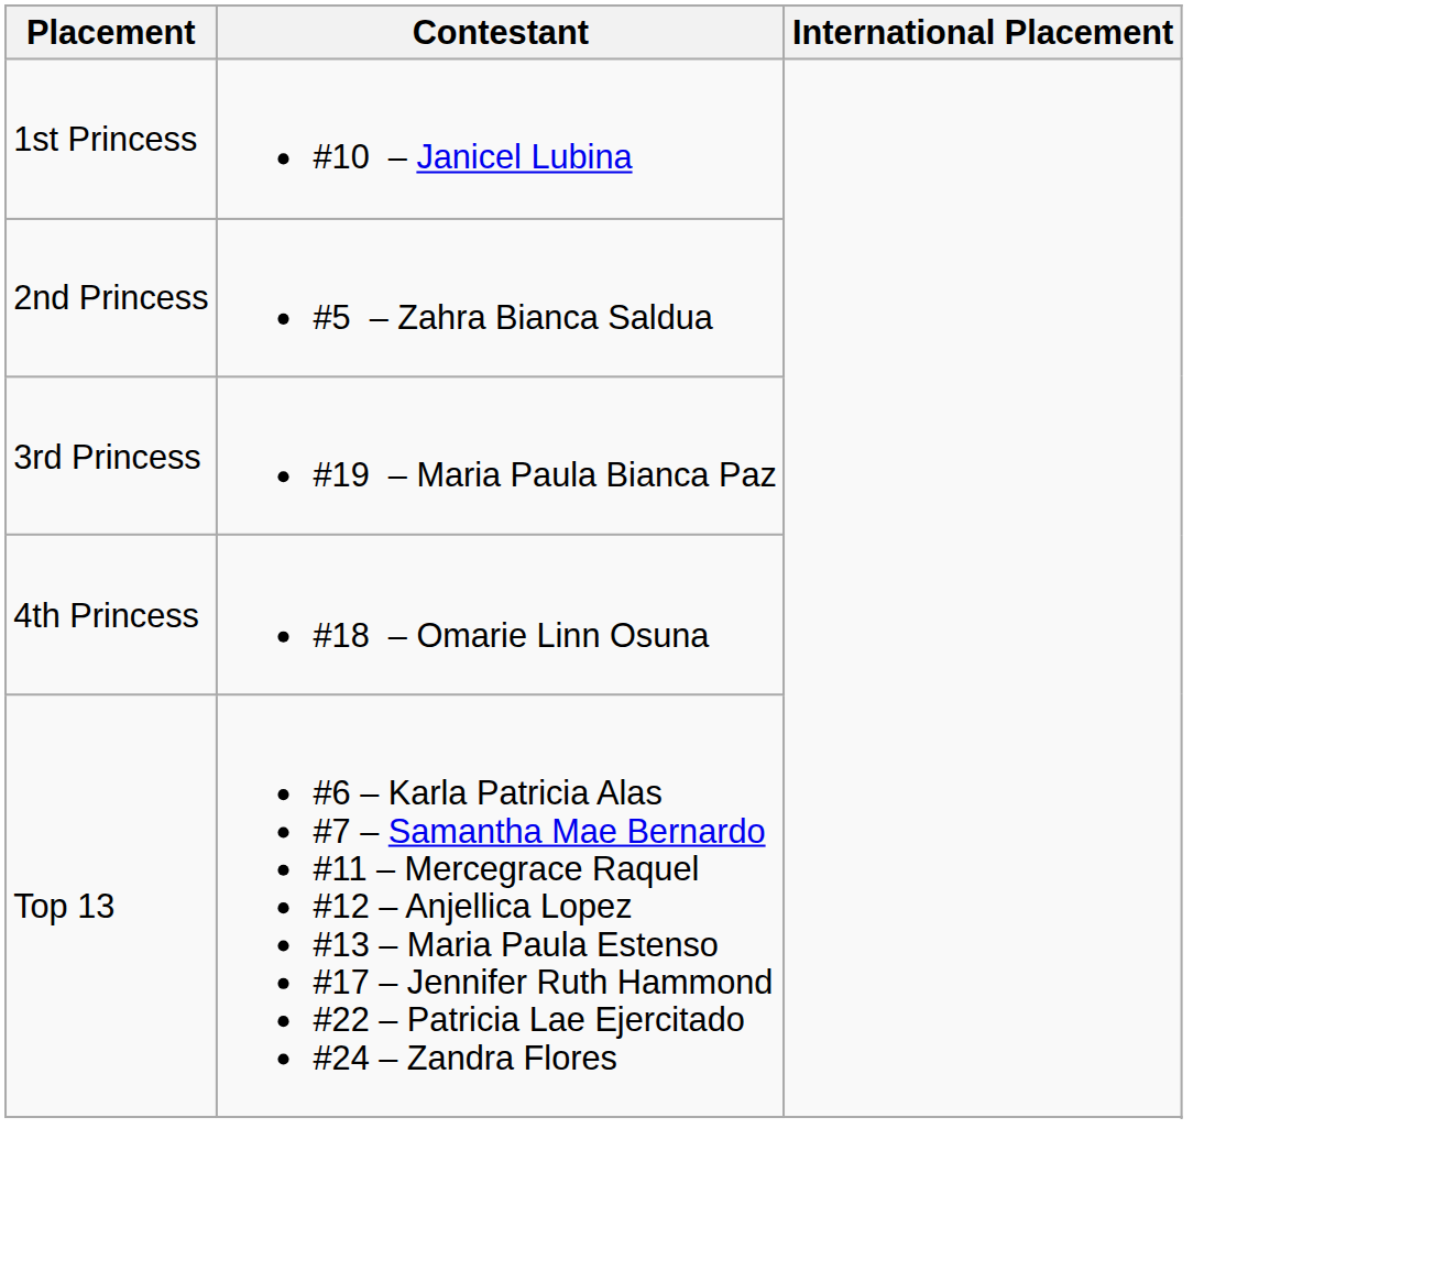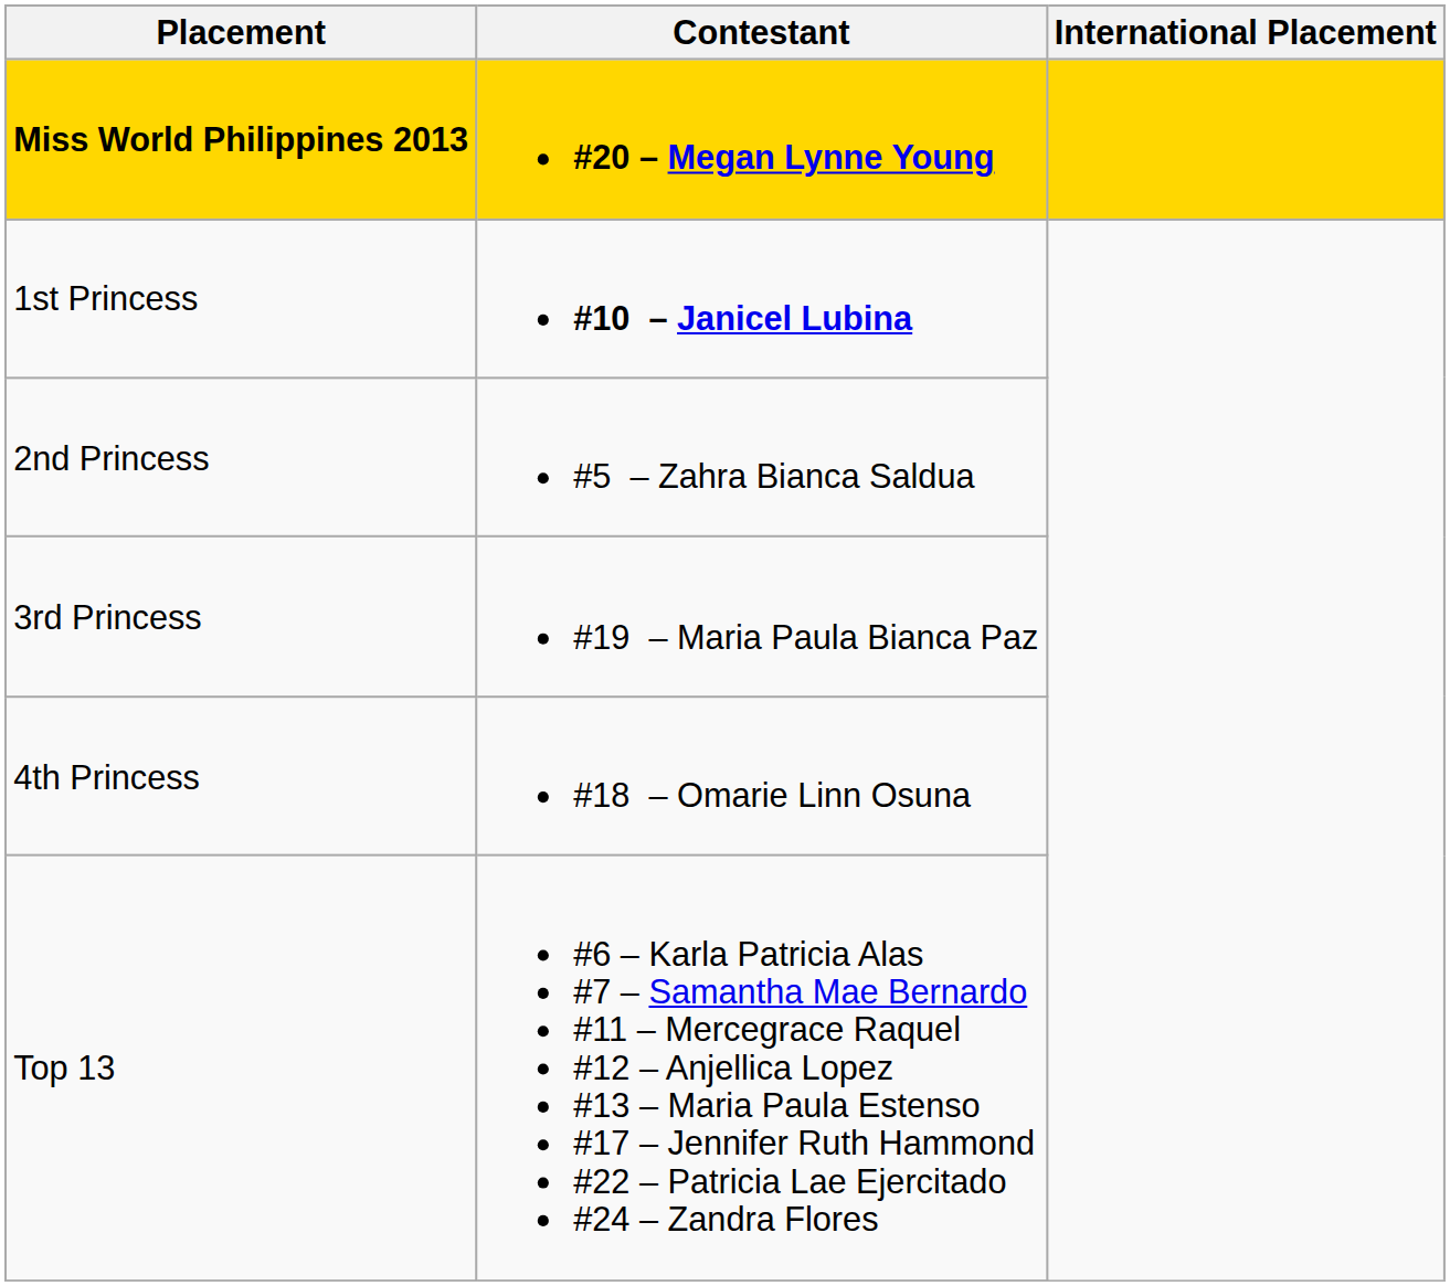+ row: Miss World Philippines 2013 | #20 – Megan Lynne Young
1st Princess | Contestant: normal -> bold
